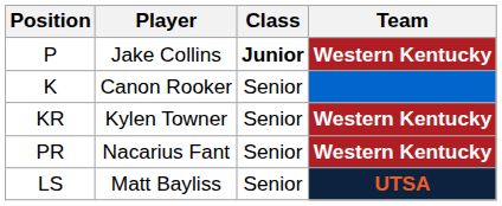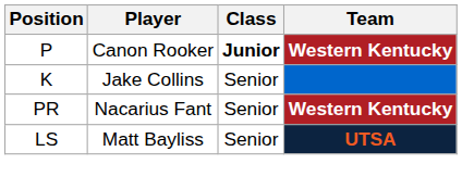P | Player: Jake Collins -> Canon Rooker
K | Player: Canon Rooker -> Jake Collins
- row: KR | Kylen Towner | Senior | Western Kentucky
